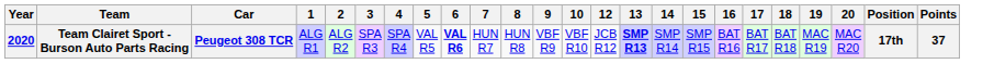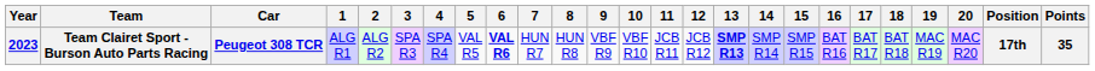+ column: 11 | JCB R11
Team Clairet Sport - Burson Auto Parts Racing | Year: 2020 -> 2023
Team Clairet Sport - Burson Auto Parts Racing | Points: 37 -> 35
